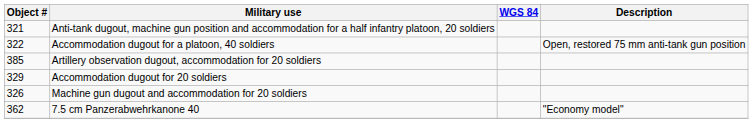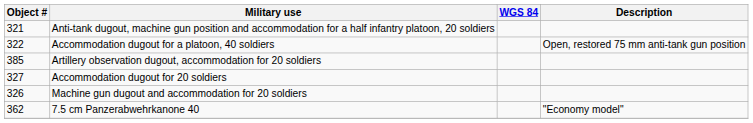Accommodation dugout for 20 soldiers | Object #: 329 -> 327
